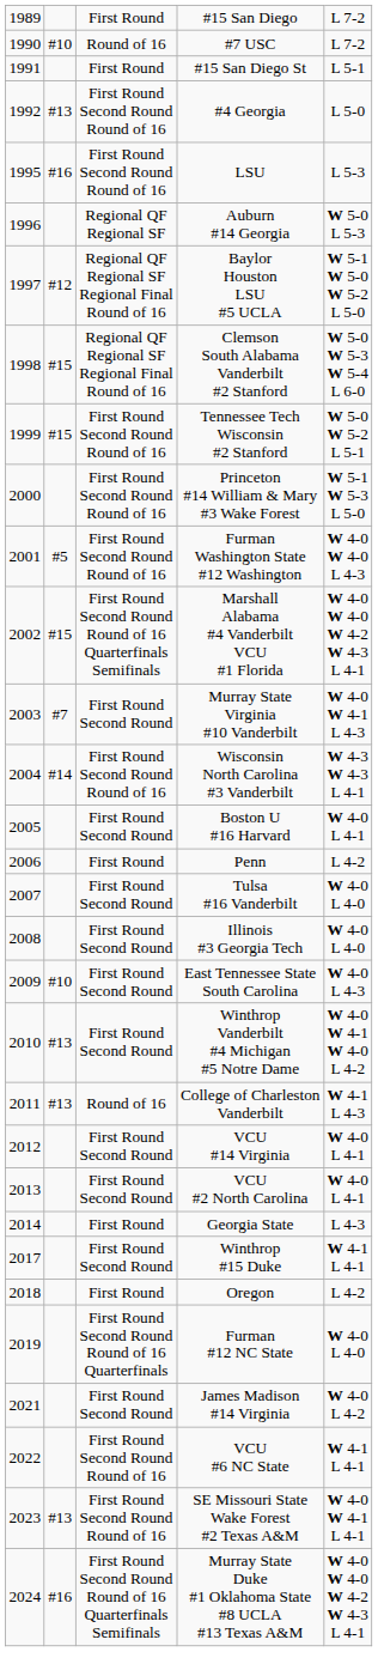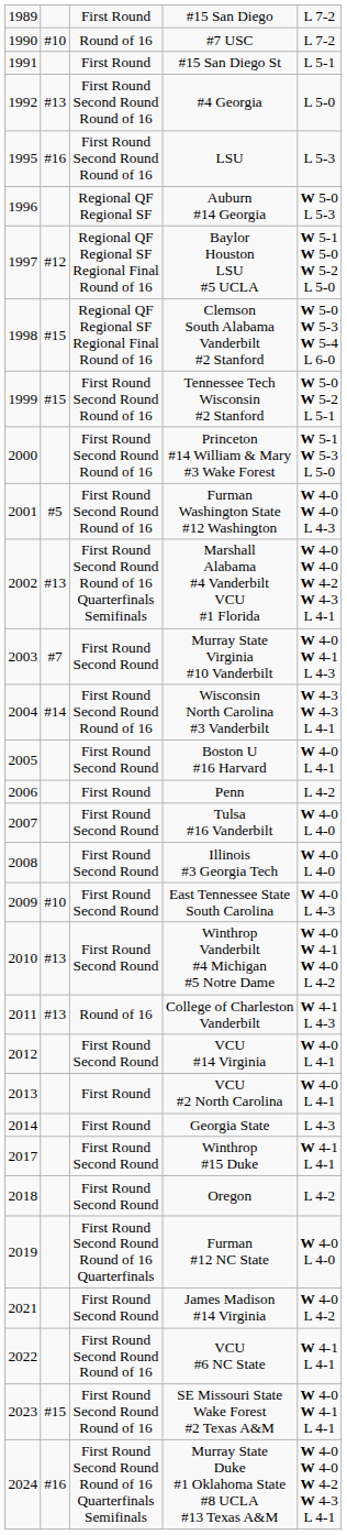Marshall Alabama #4 Vanderbilt VCU #1 Florida | column 2: #15 -> #13
VCU #2 North Carolina | column 3: First Round Second Round -> First Round
Oregon | column 3: First Round -> First Round Second Round
SE Missouri State Wake Forest #2 Texas A&M | column 2: #13 -> #15
